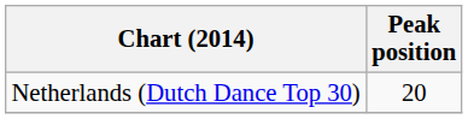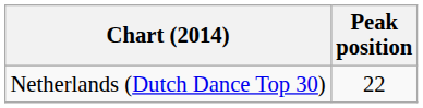Netherlands (Dutch Dance Top 30) | Peak position: 20 -> 22
